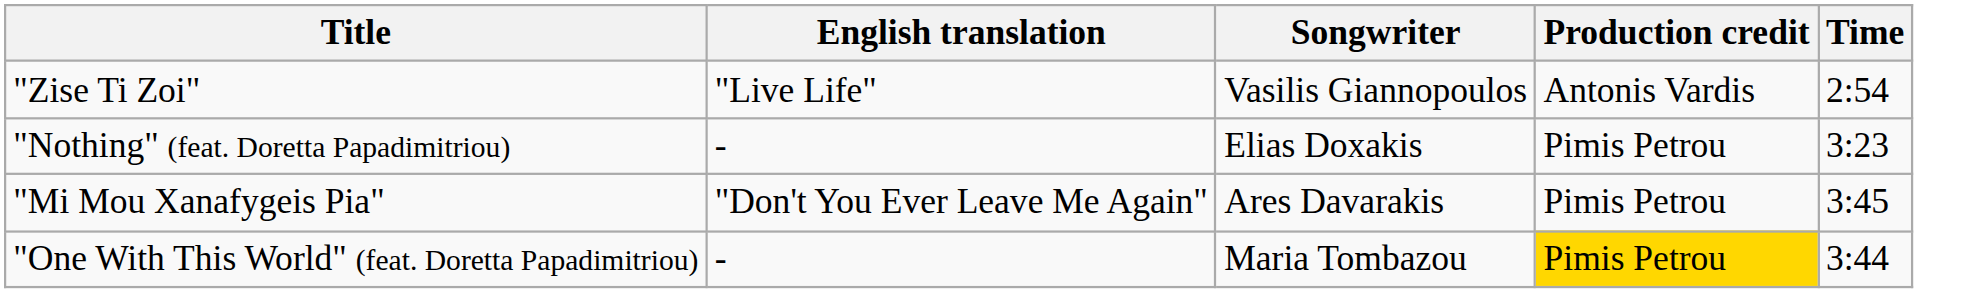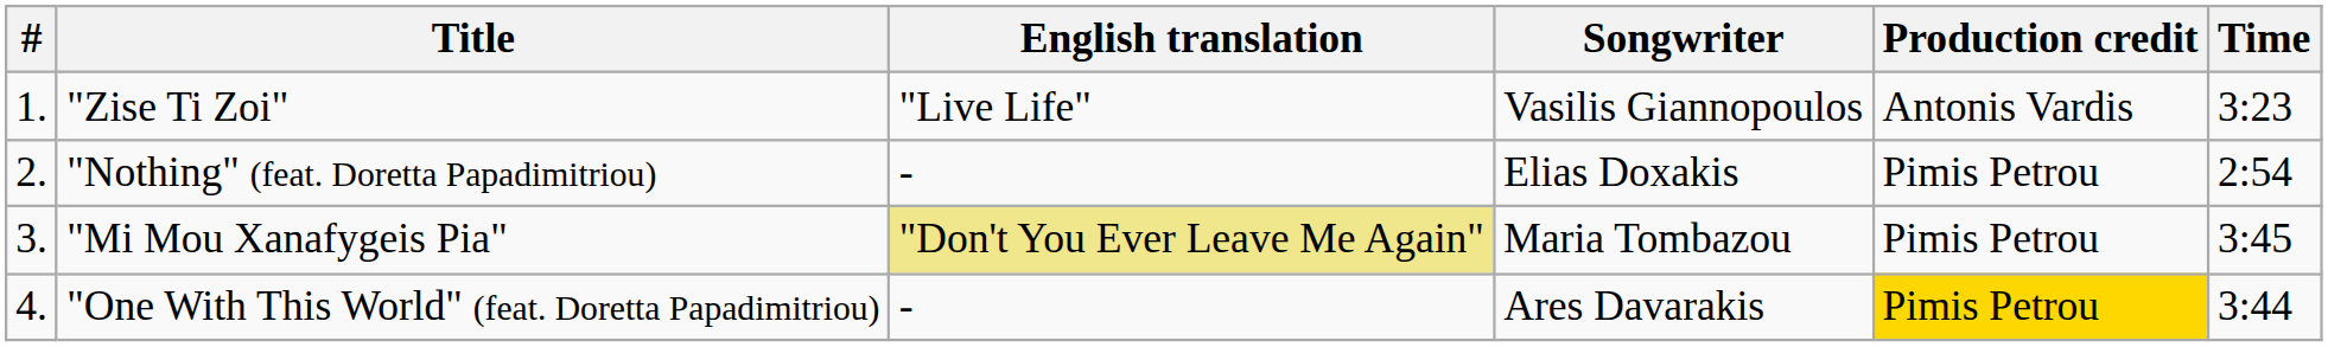+ column: # | 1. | 2. | 3. | 4.
"Zise Ti Zoi" | Time: 2:54 -> 3:23
"Nothing" (feat. Doretta Papadimitriou) | Time: 3:23 -> 2:54
"Mi Mou Xanafygeis Pia" | English translation: no background -> khaki background
"Mi Mou Xanafygeis Pia" | Songwriter: Ares Davarakis -> Maria Tombazou
"One With This World" (feat. Doretta Papadimitriou) | Songwriter: Maria Tombazou -> Ares Davarakis
